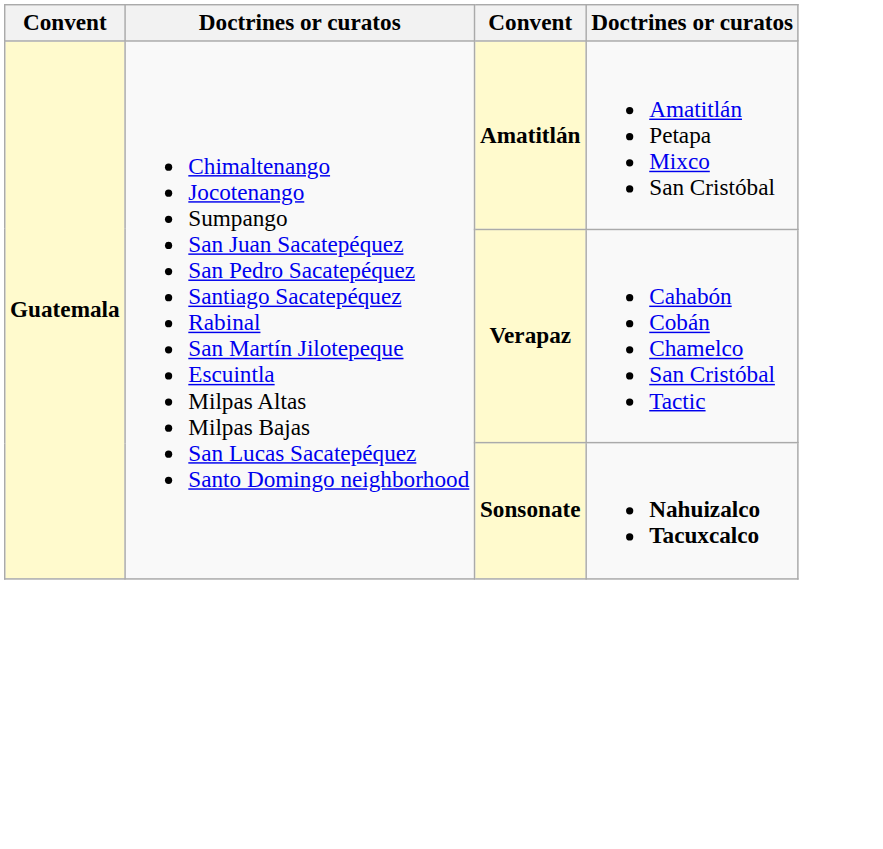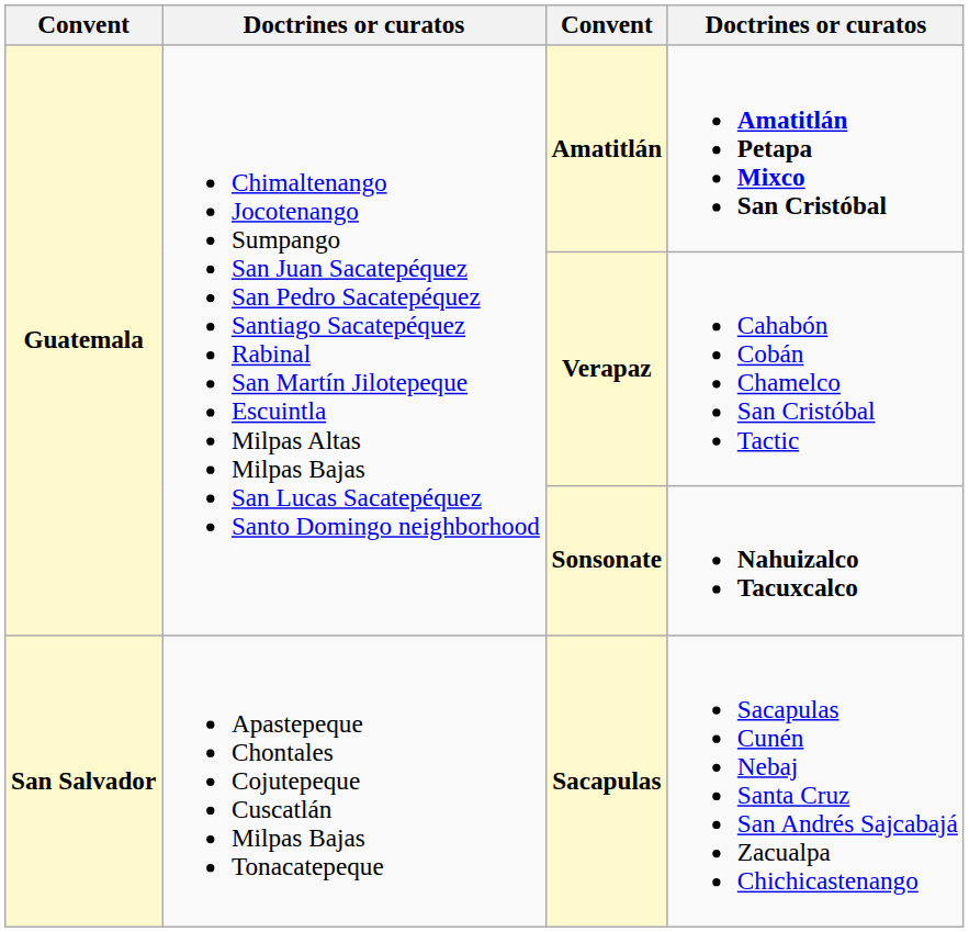Amatitlán | column 4: normal -> bold
+ row: San Salvador | Apastepeque Chontales Cojutepeque Cuscatlán Milpas Bajas Tonacatepeque | Sacapulas | Sacapulas Cunén Nebaj Santa Cruz San Andrés Sajcabajá Zacualpa Chichicastenango
